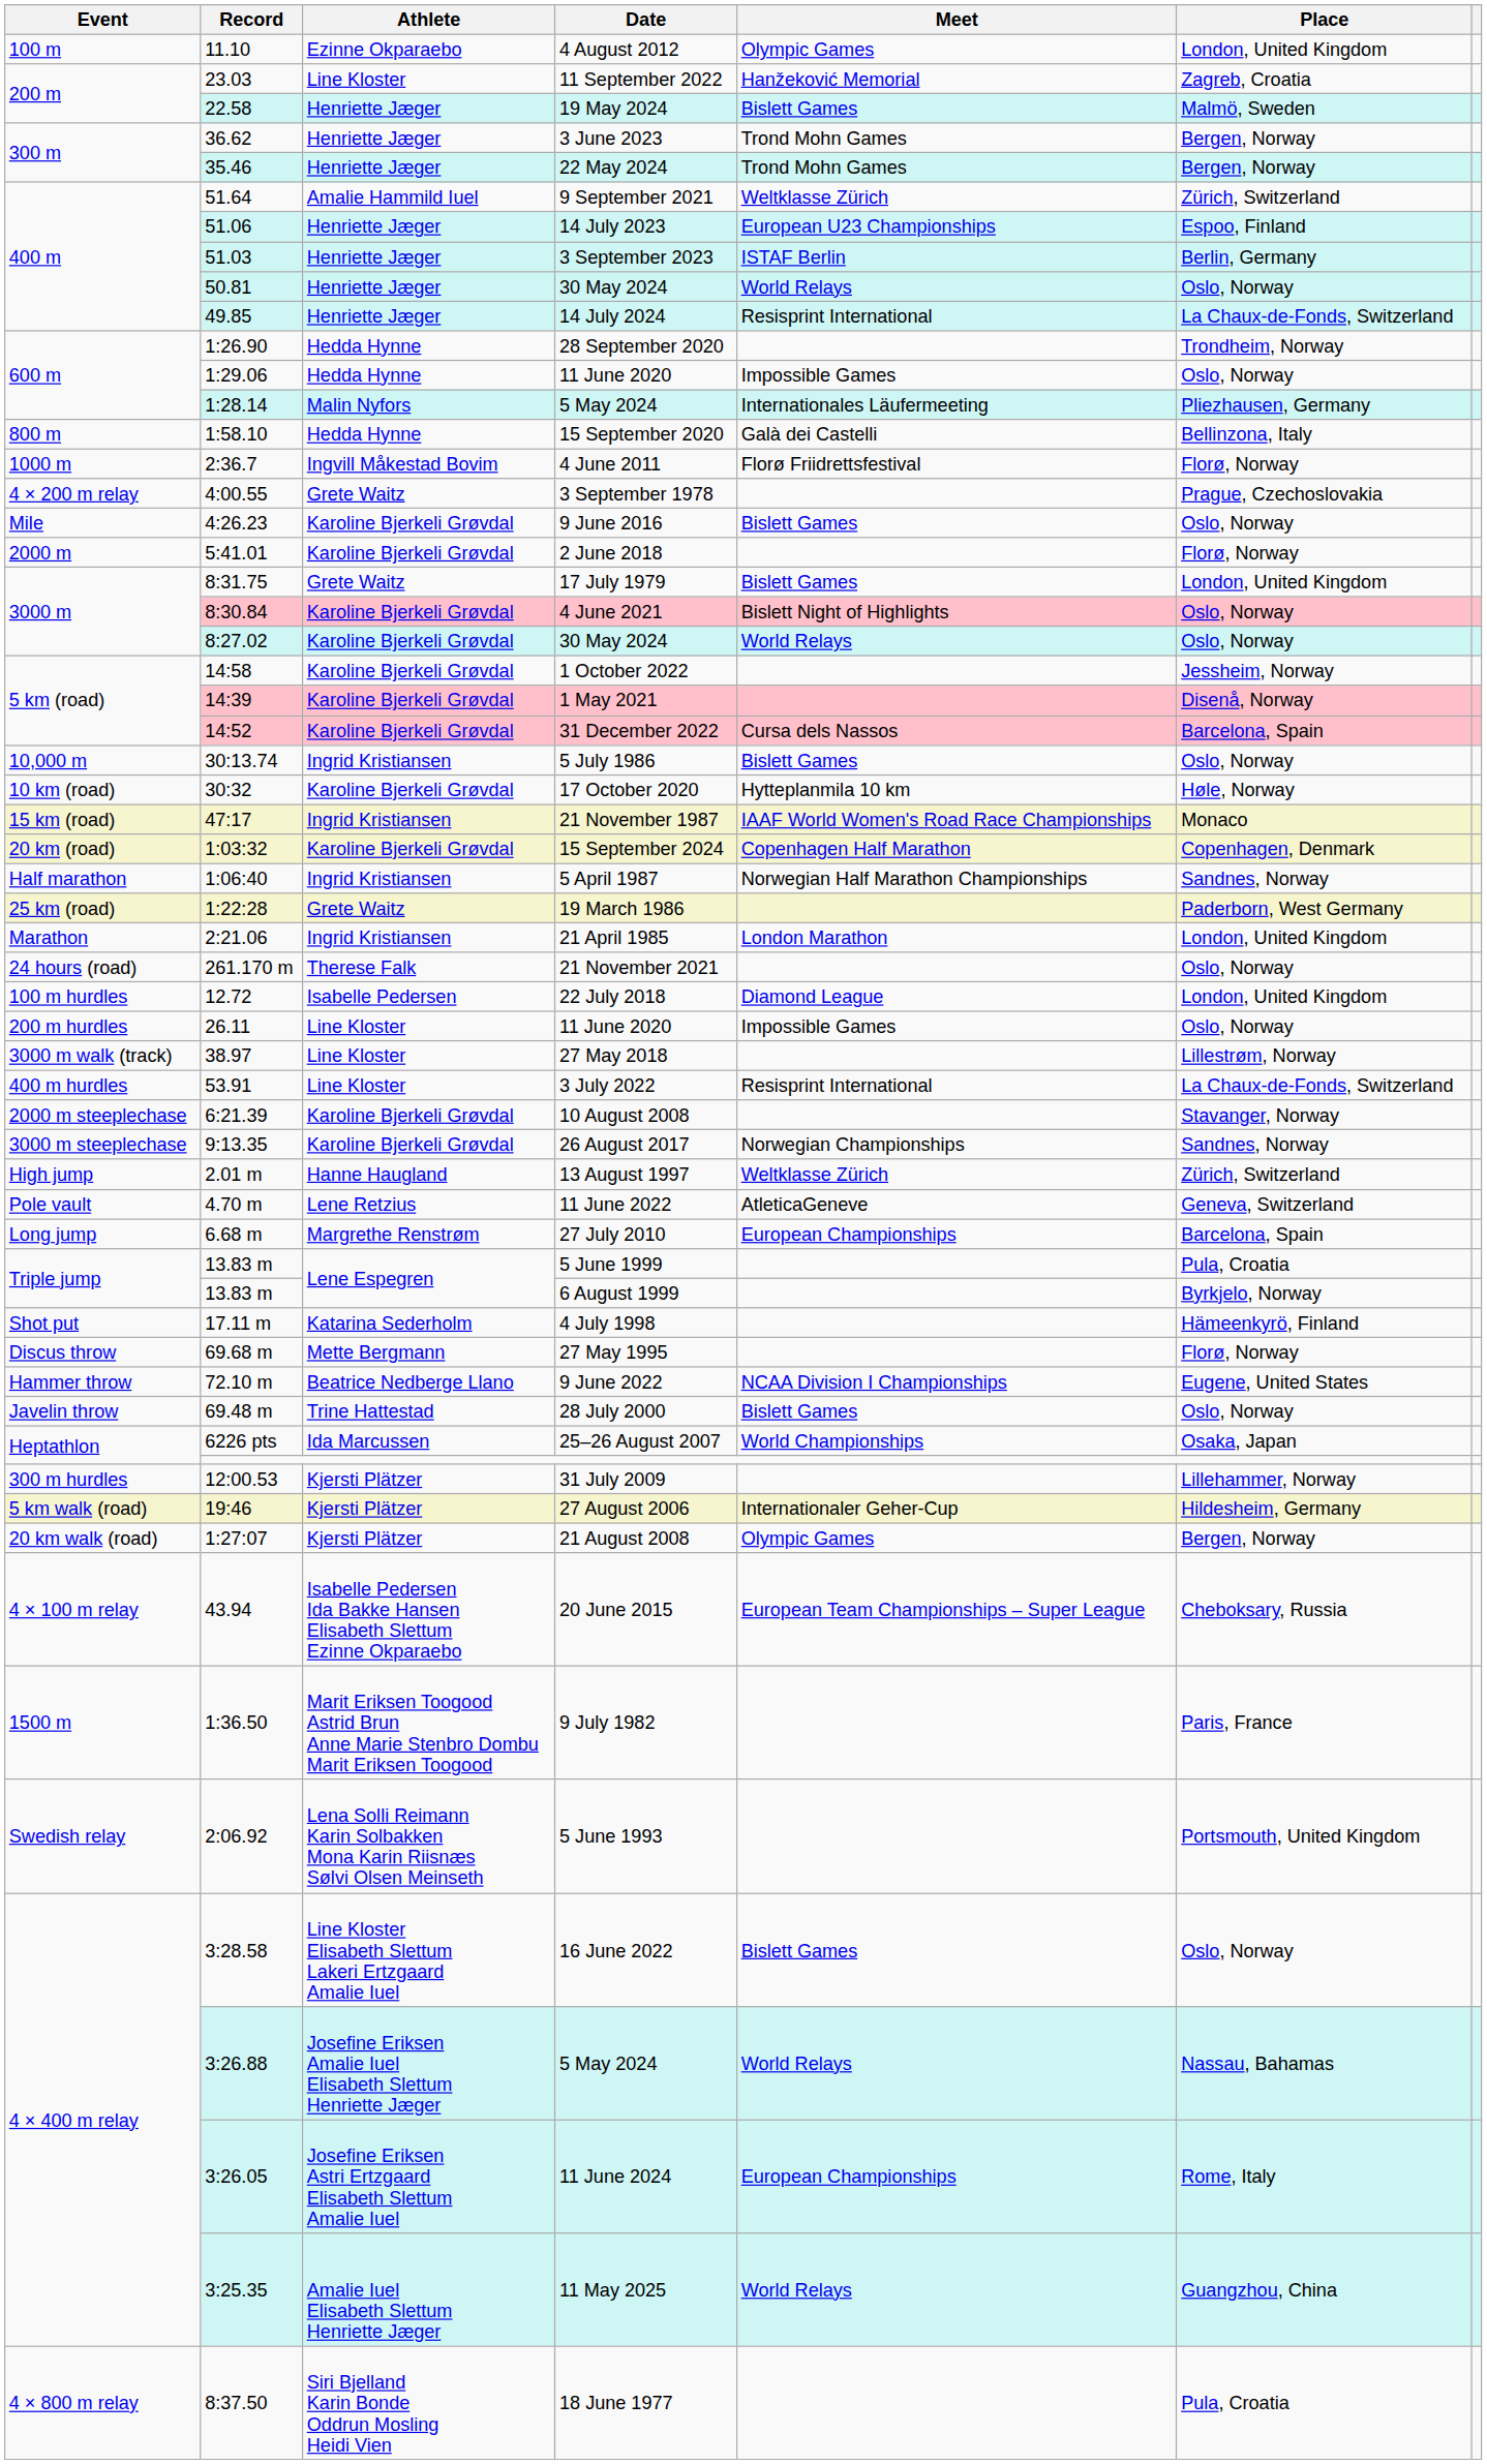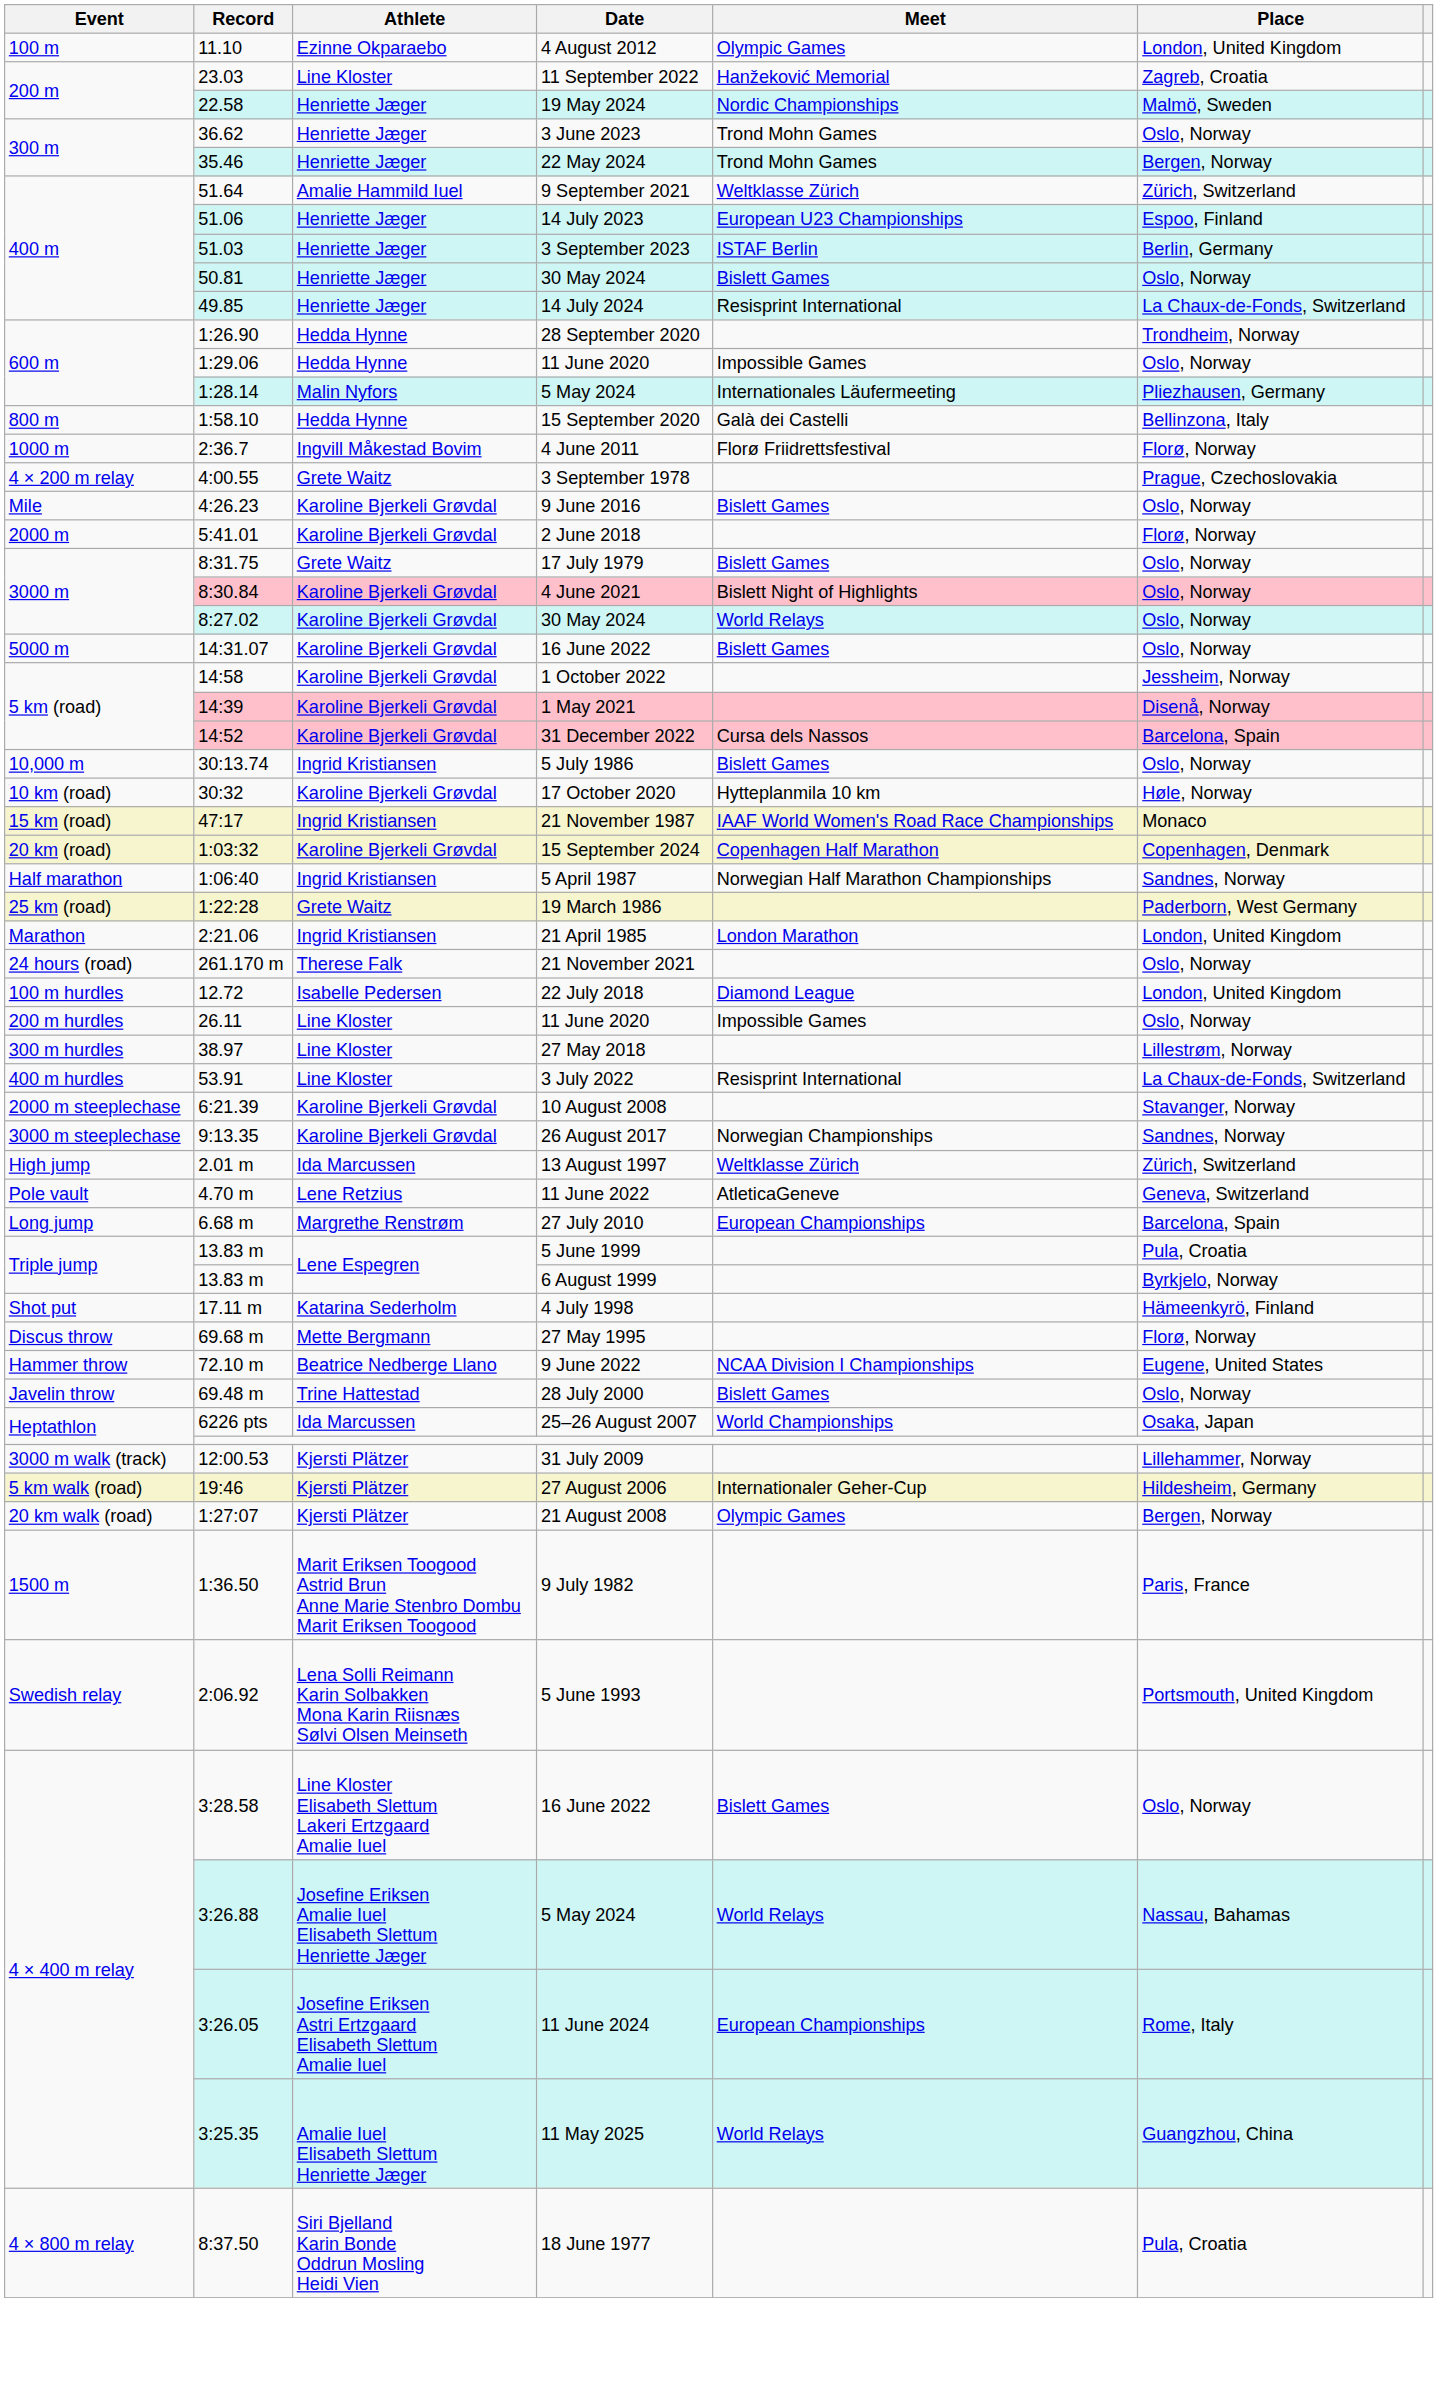19 May 2024 | Meet: Bislett Games -> Nordic Championships
3 June 2023 | Place: Bergen, Norway -> Oslo, Norway
50.81 / 30 May 2024 | Meet: World Relays -> Bislett Games
17 July 1979 | Place: London, United Kingdom -> Oslo, Norway
+ row: 5000 m | 14:31.07 | Karoline Bjerkeli Grøvdal | 16 June 2022 | Bislett Games | Oslo, Norway
27 May 2018 | Event: 3000 m walk (track) -> 300 m hurdles
13 August 1997 | Athlete: Hanne Haugland -> Ida Marcussen
31 July 2009 | Event: 300 m hurdles -> 3000 m walk (track)
- row: 4 × 100 m relay | 43.94 | Isabelle Pedersen Ida Bakke Hansen Elisabeth Slettum Ezinne Okparaebo | 20 June 2015 | European Team Championships – Super League | Cheboksary, Russia
